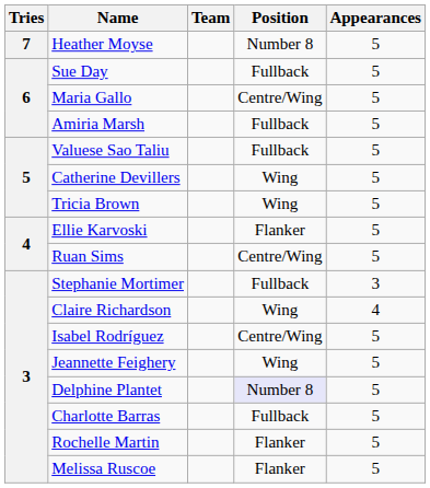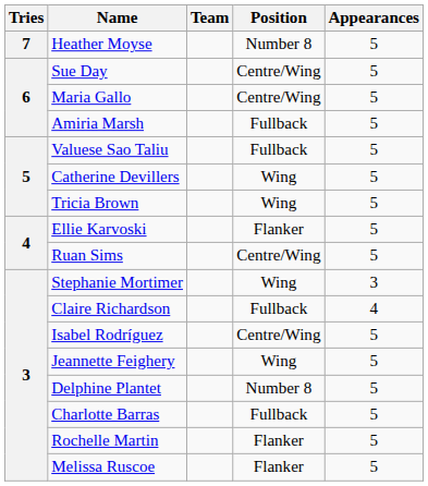Sue Day | Position: Fullback -> Centre/Wing
Stephanie Mortimer | Position: Fullback -> Wing
Claire Richardson | Position: Wing -> Fullback
Delphine Plantet | Position: lavender background -> no background
